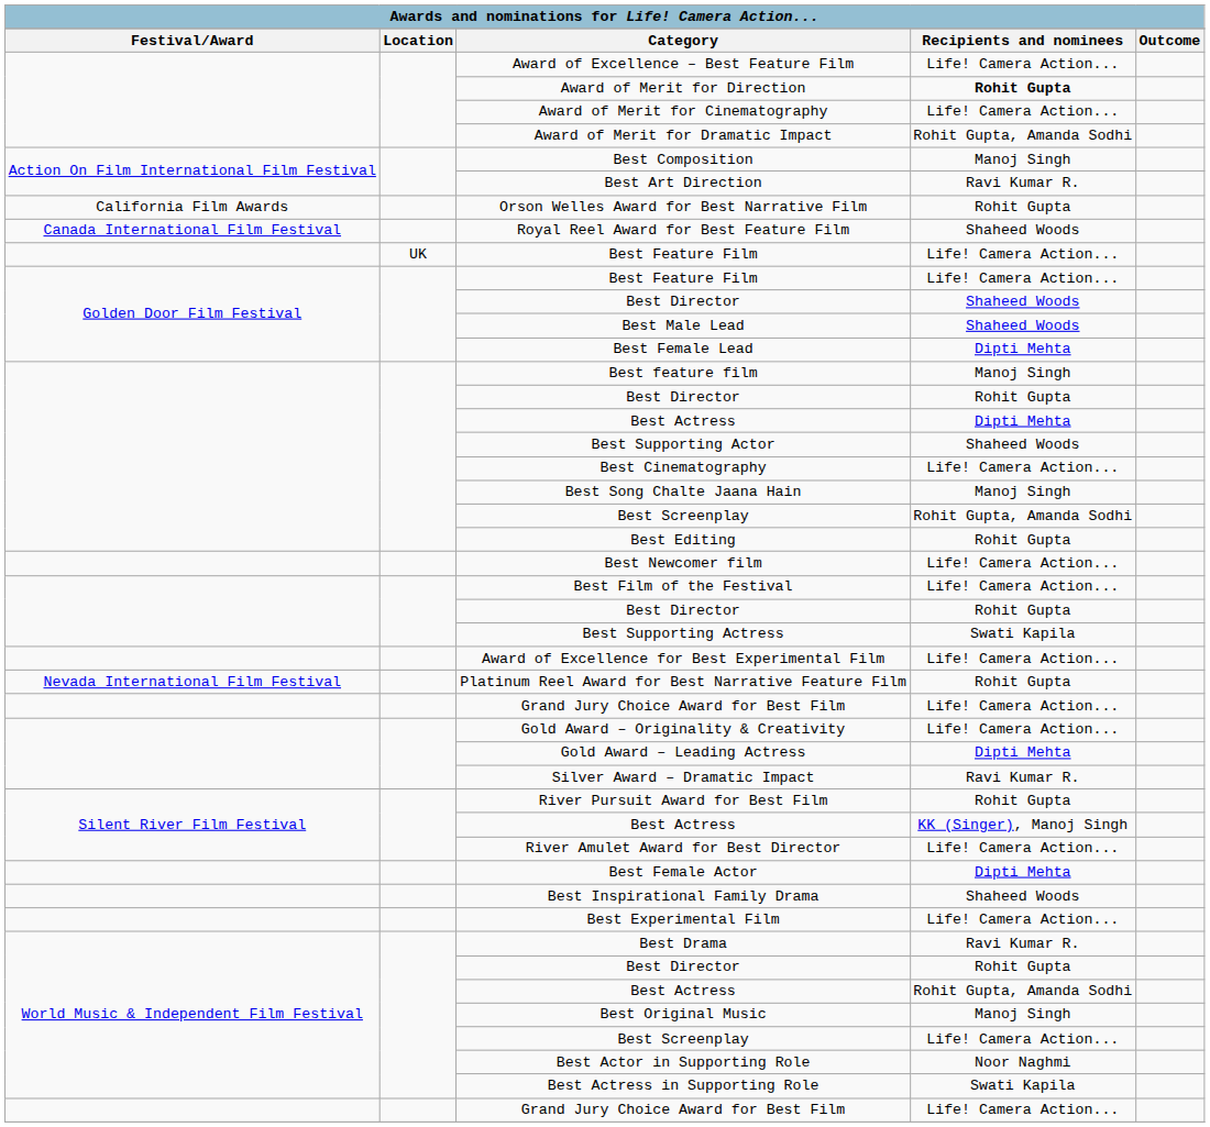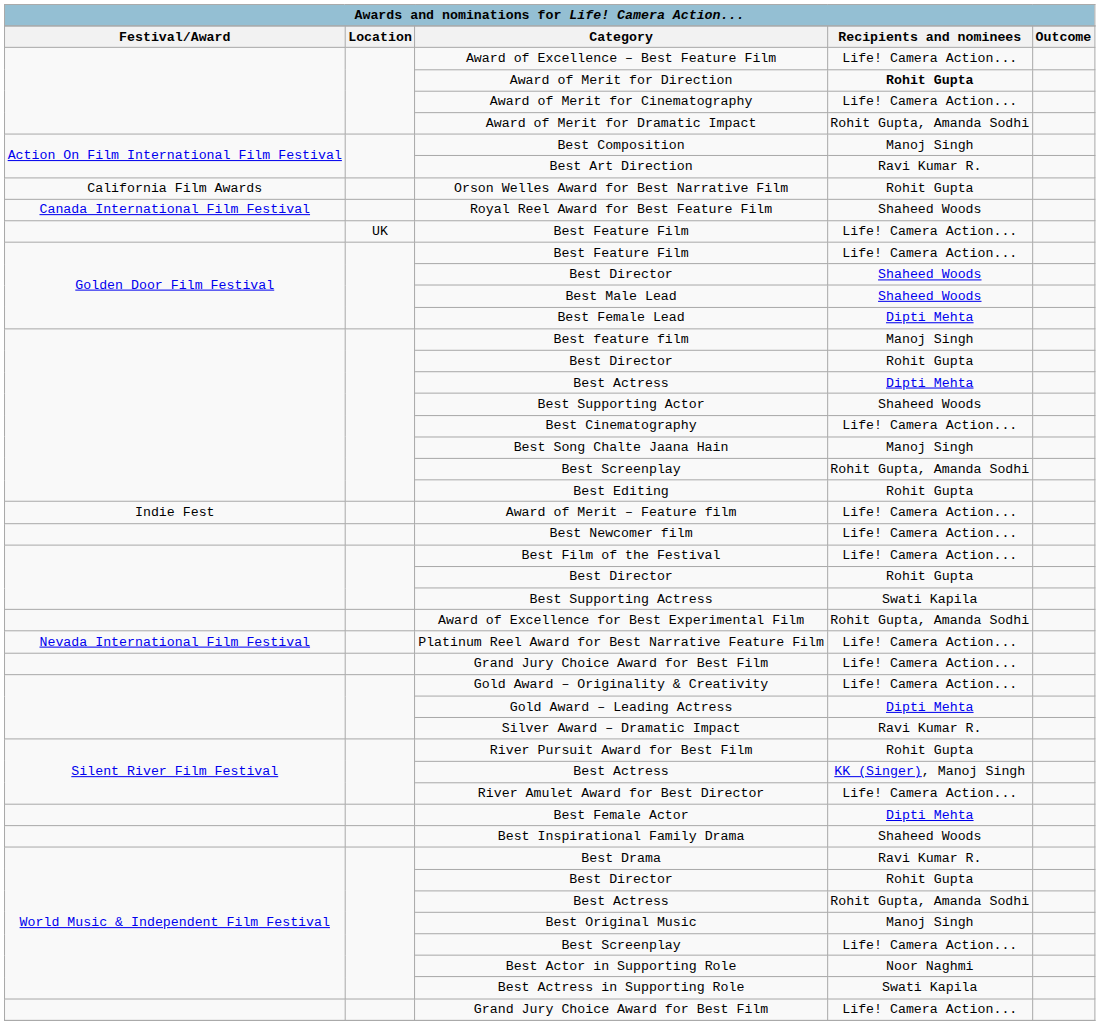+ row: Indie Fest | Award of Merit – Feature film | Life! Camera Action...
Award of Excellence for Best Experimental Film | column 4: Life! Camera Action... -> Rohit Gupta, Amanda Sodhi
Platinum Reel Award for Best Narrative Feature Film | column 4: Rohit Gupta -> Life! Camera Action...
- row: Best Experimental Film | Life! Camera Action...
